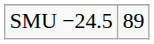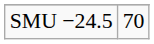SMU −24.5 | column 2: 89 -> 70
